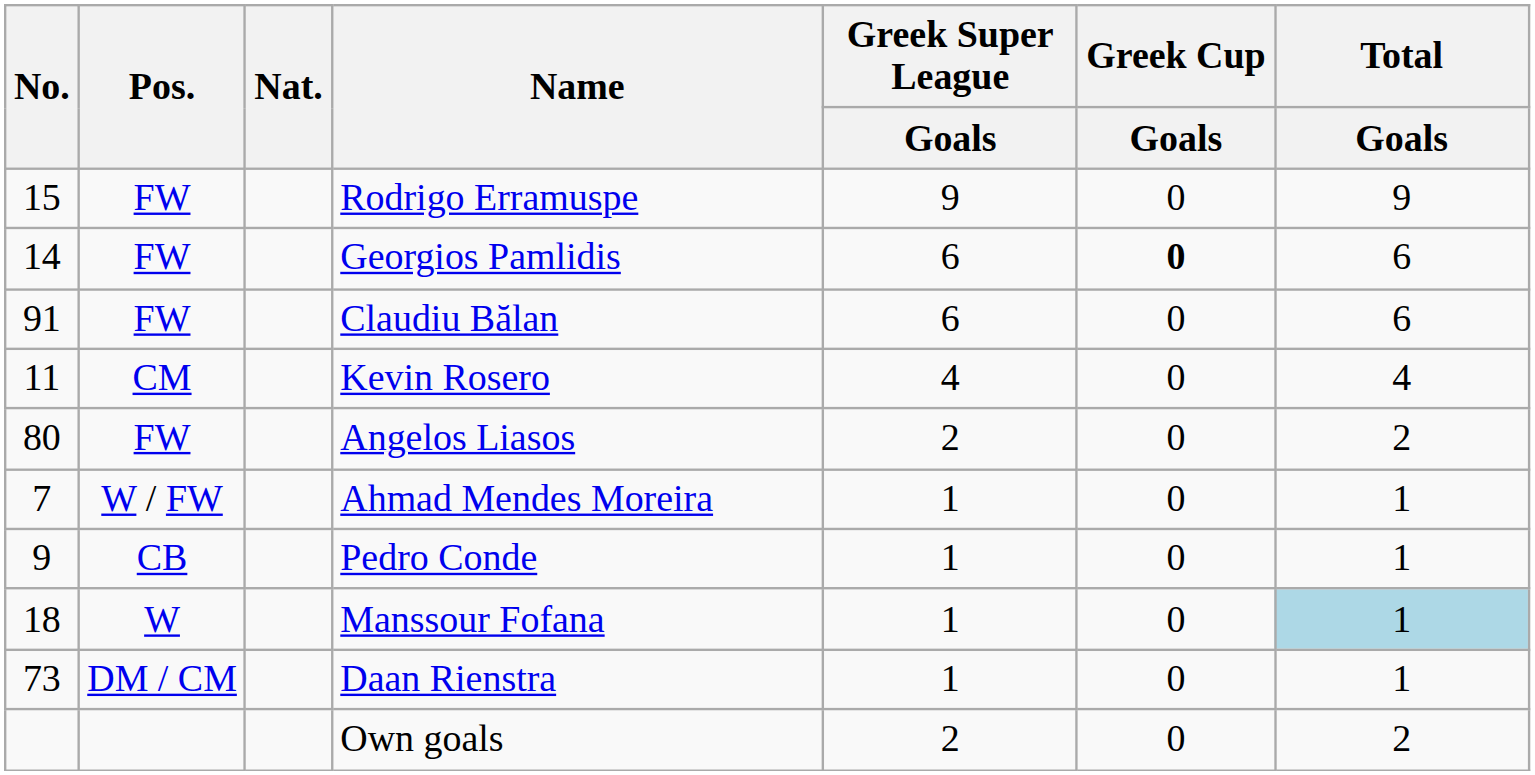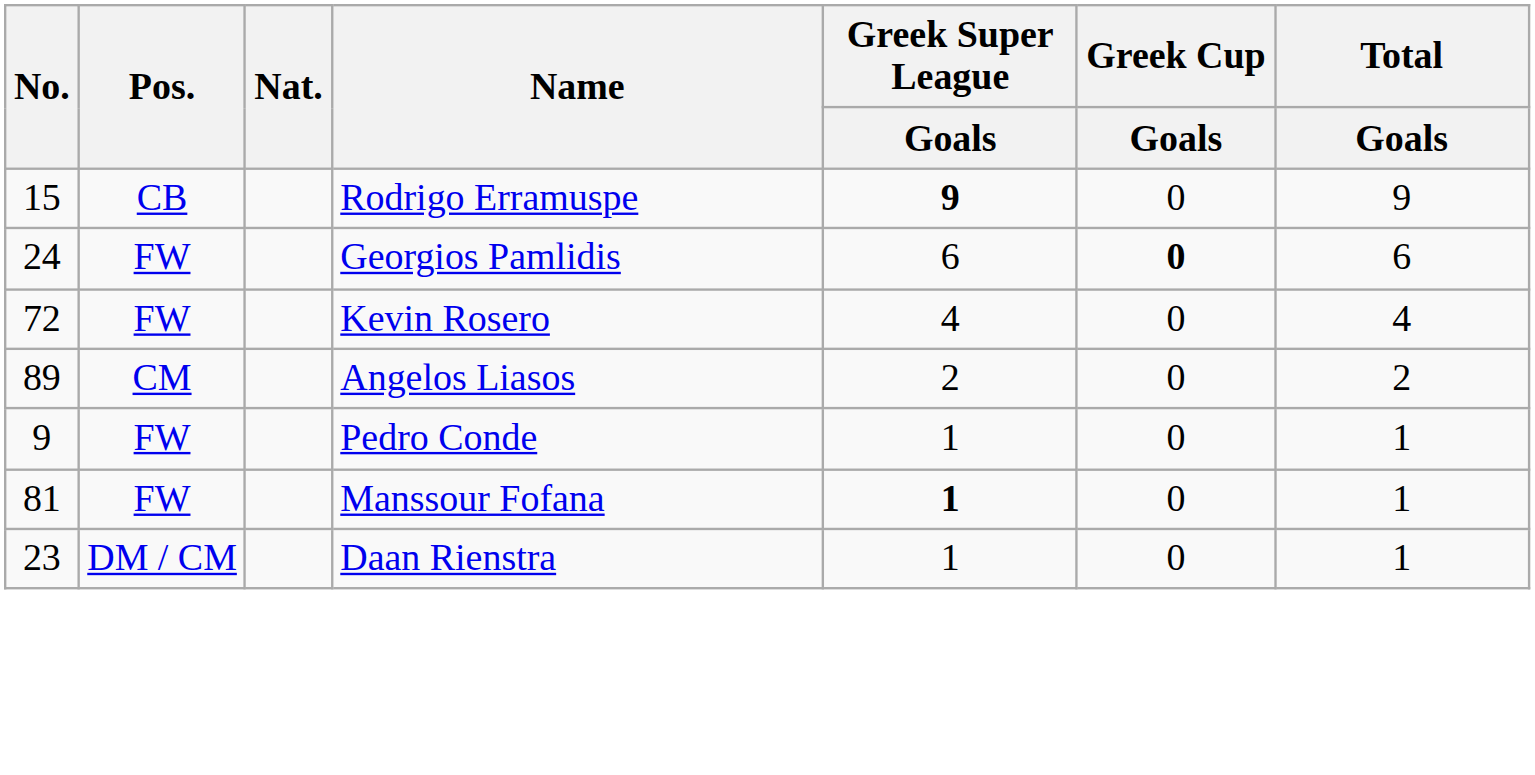Rodrigo Erramuspe | Pos.: FW -> CB
Rodrigo Erramuspe | Greek Super League / Goals: normal -> bold
Georgios Pamlidis | No.: 14 -> 24
- row: 91 | FW | Claudiu Bălan | 6 | 0 | 6
Kevin Rosero | No.: 11 -> 72
Kevin Rosero | Pos.: CM -> FW
Angelos Liasos | No.: 80 -> 89
Angelos Liasos | Pos.: FW -> CM
- row: 7 | W / FW | Ahmad Mendes Moreira | 1 | 0 | 1
Pedro Conde | Pos.: CB -> FW
Manssour Fofana | No.: 18 -> 81
Manssour Fofana | Pos.: W -> FW
Manssour Fofana | Greek Super League / Goals: normal -> bold
Manssour Fofana | Total / Goals: lightblue background -> no background
Daan Rienstra | No.: 73 -> 23
- row: Own goals | 2 | 0 | 2
